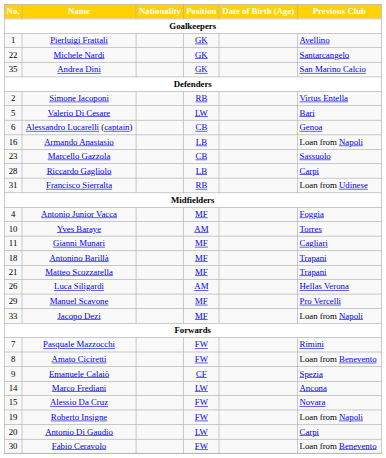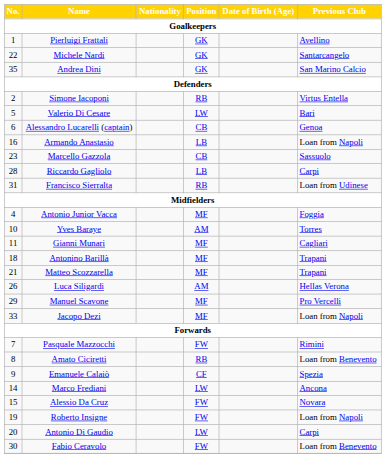Amato Ciciretti | Position: FW -> RB
